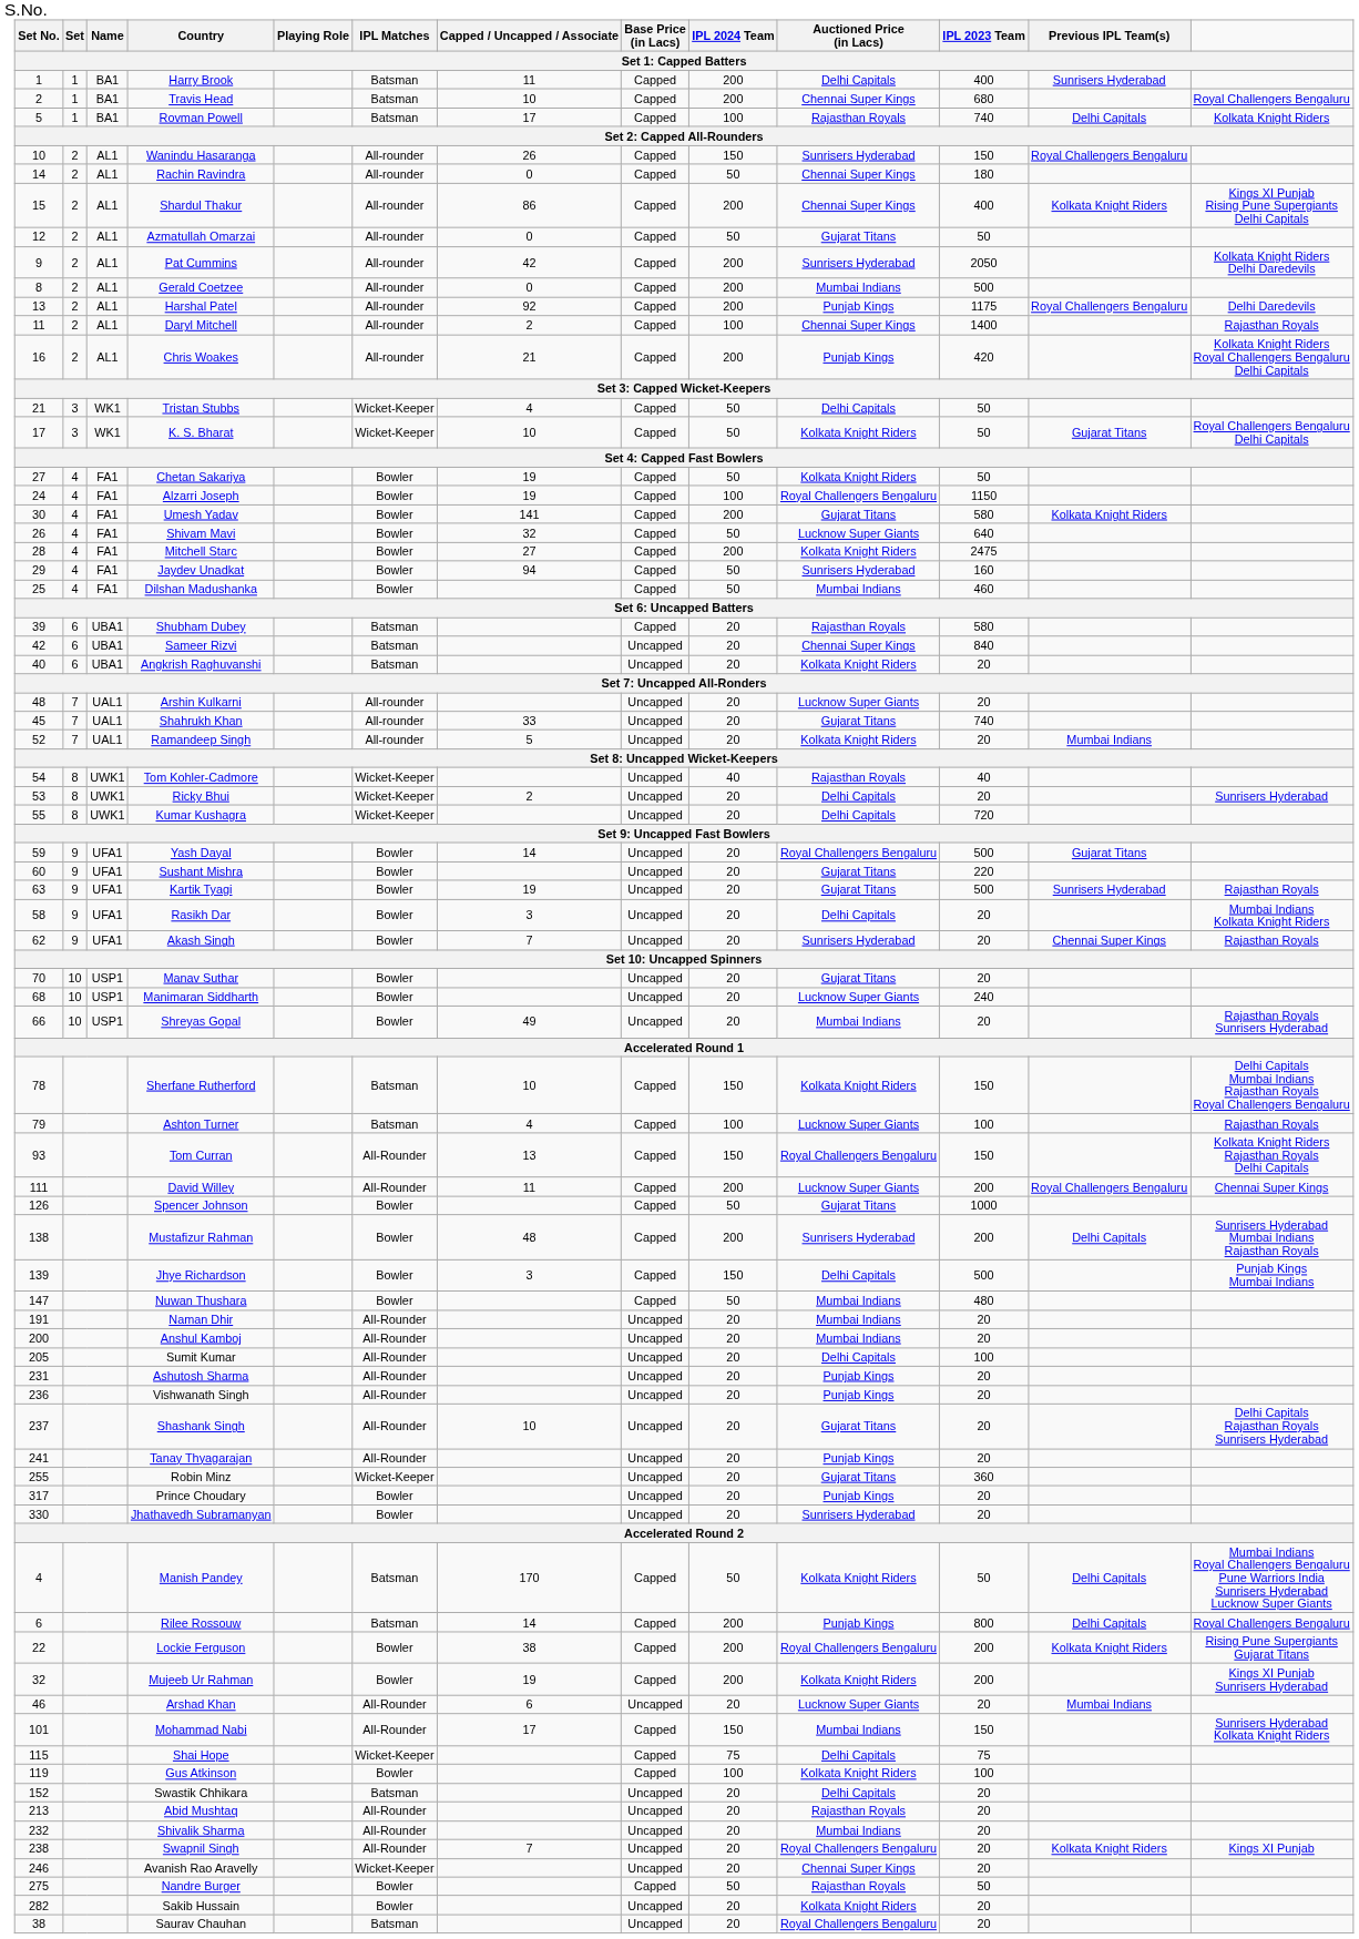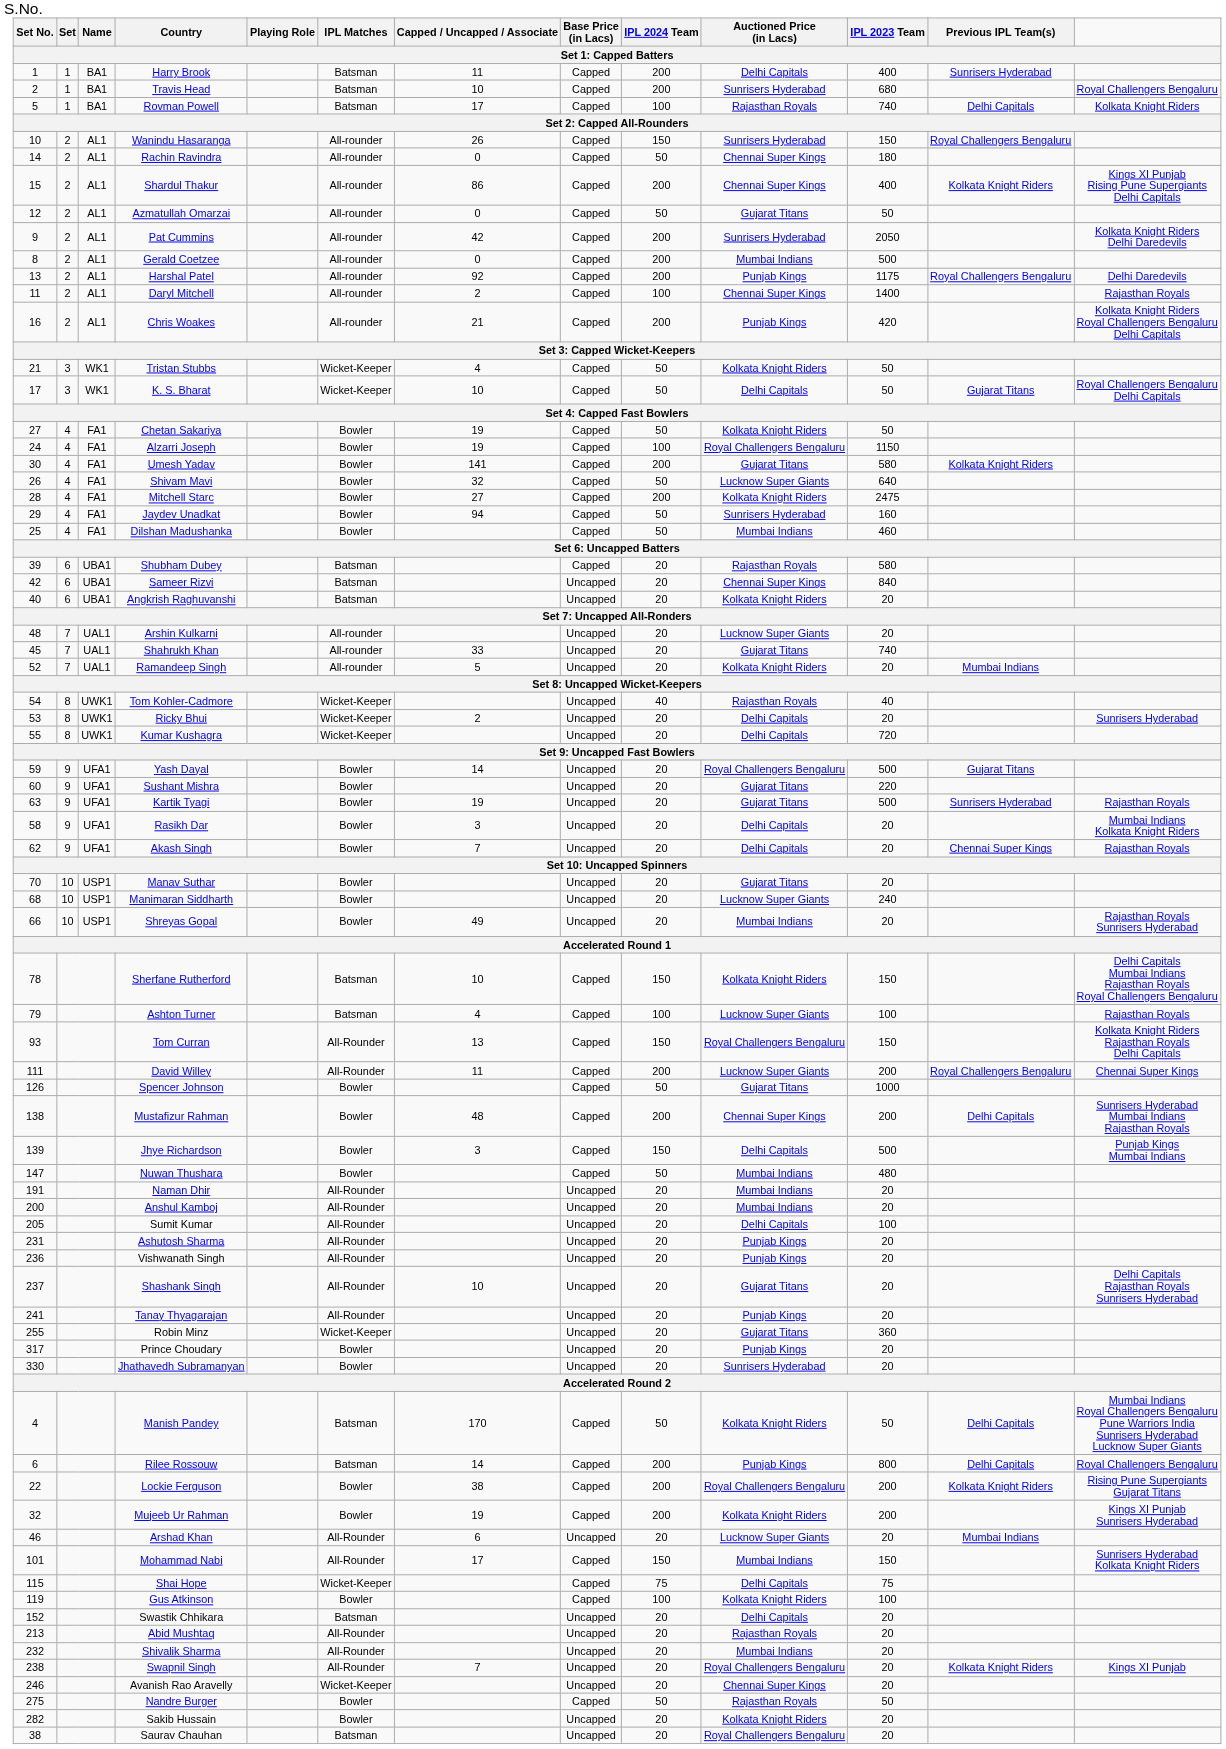Travis Head | IPL 2024 Team: Chennai Super Kings -> Sunrisers Hyderabad
Tristan Stubbs | IPL 2024 Team: Delhi Capitals -> Kolkata Knight Riders
K. S. Bharat | IPL 2024 Team: Kolkata Knight Riders -> Delhi Capitals
Akash Singh | IPL 2024 Team: Sunrisers Hyderabad -> Delhi Capitals
Mustafizur Rahman | IPL 2024 Team: Sunrisers Hyderabad -> Chennai Super Kings
